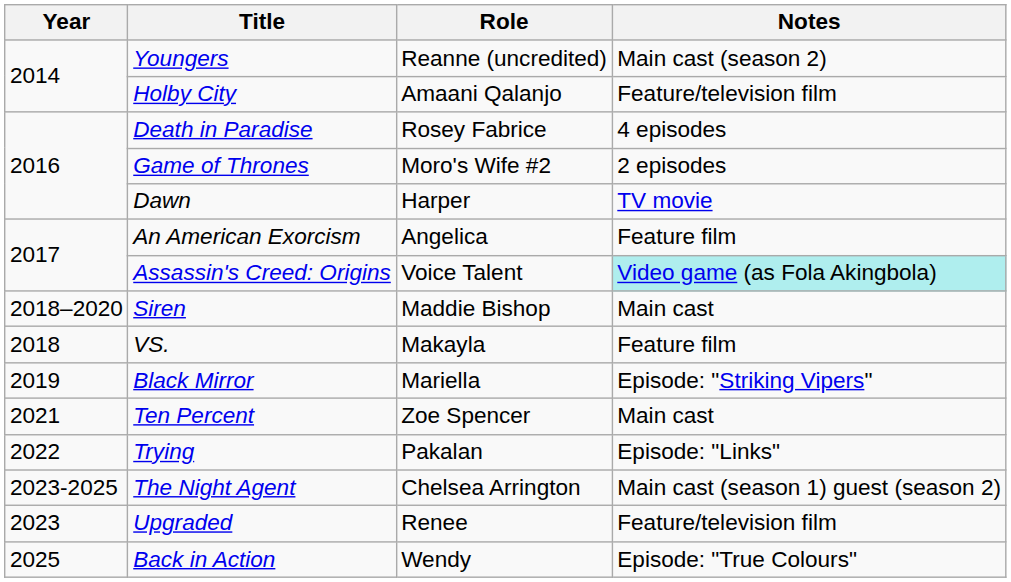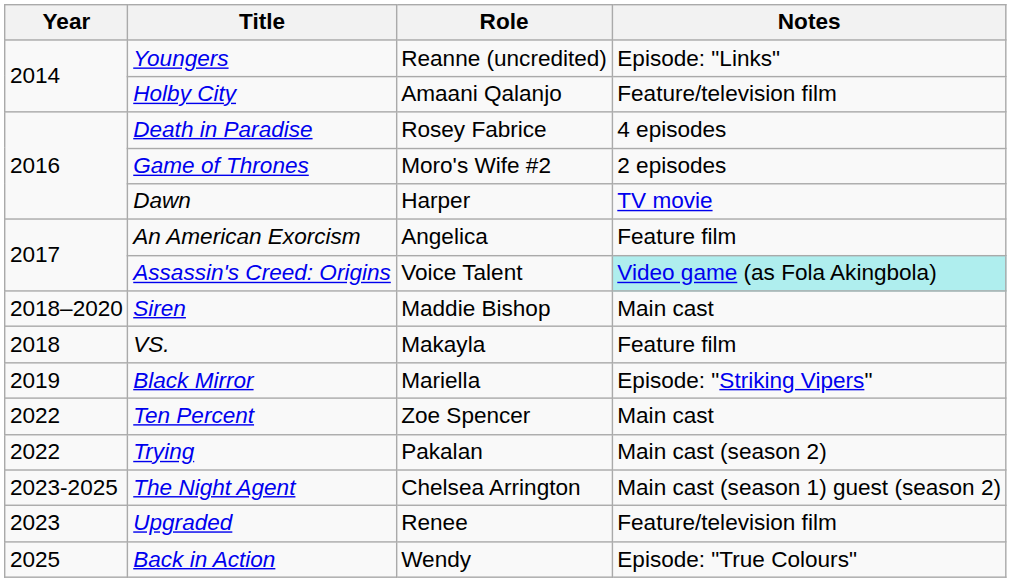Youngers | Notes: Main cast (season 2) -> Episode: "Links"
Ten Percent | Year: 2021 -> 2022
Trying | Notes: Episode: "Links" -> Main cast (season 2)
